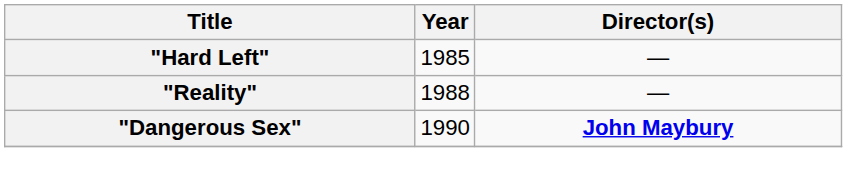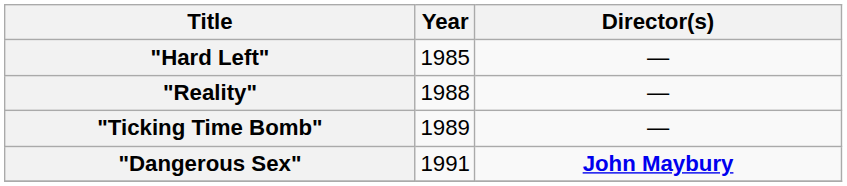+ row: "Ticking Time Bomb" | 1989 | —
"Dangerous Sex" | Year: 1990 -> 1991
